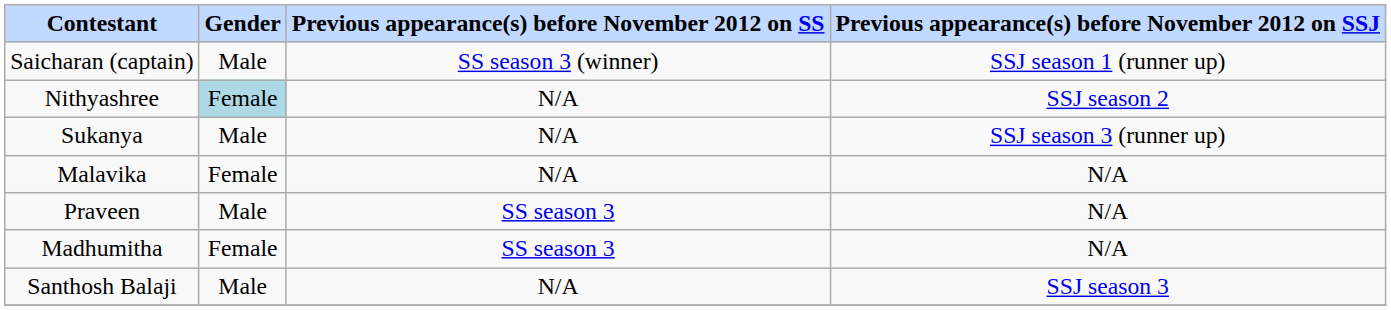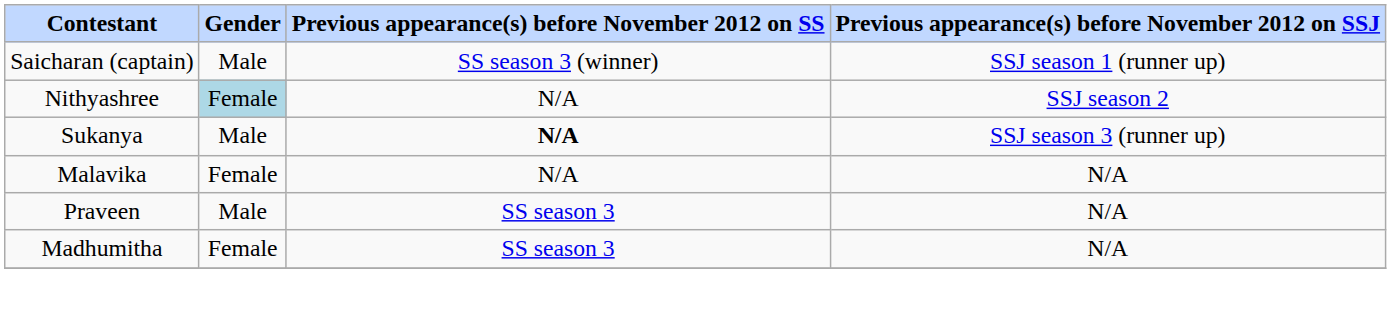Sukanya | Previous appearance(s) before November 2012 on SS: normal -> bold
- row: Santhosh Balaji | Male | N/A | SSJ season 3
